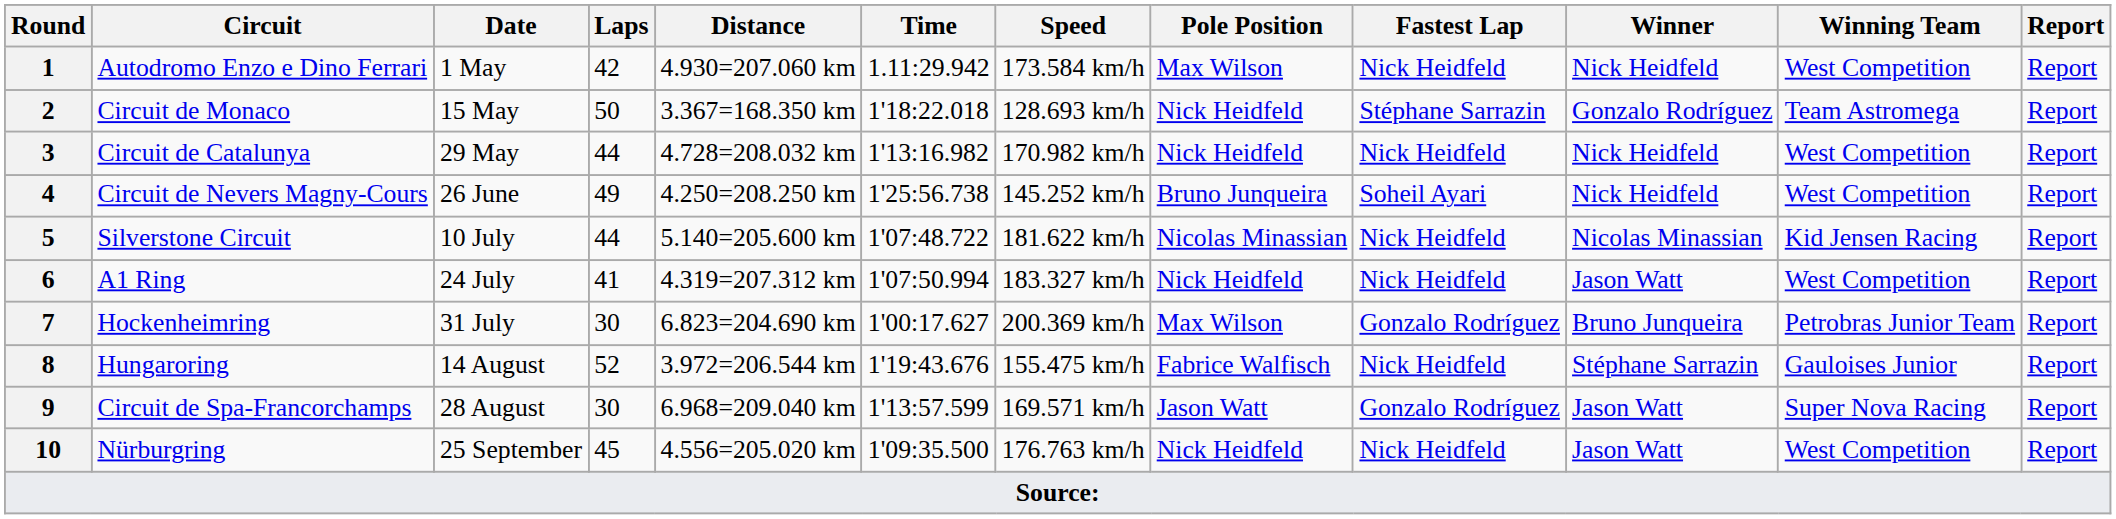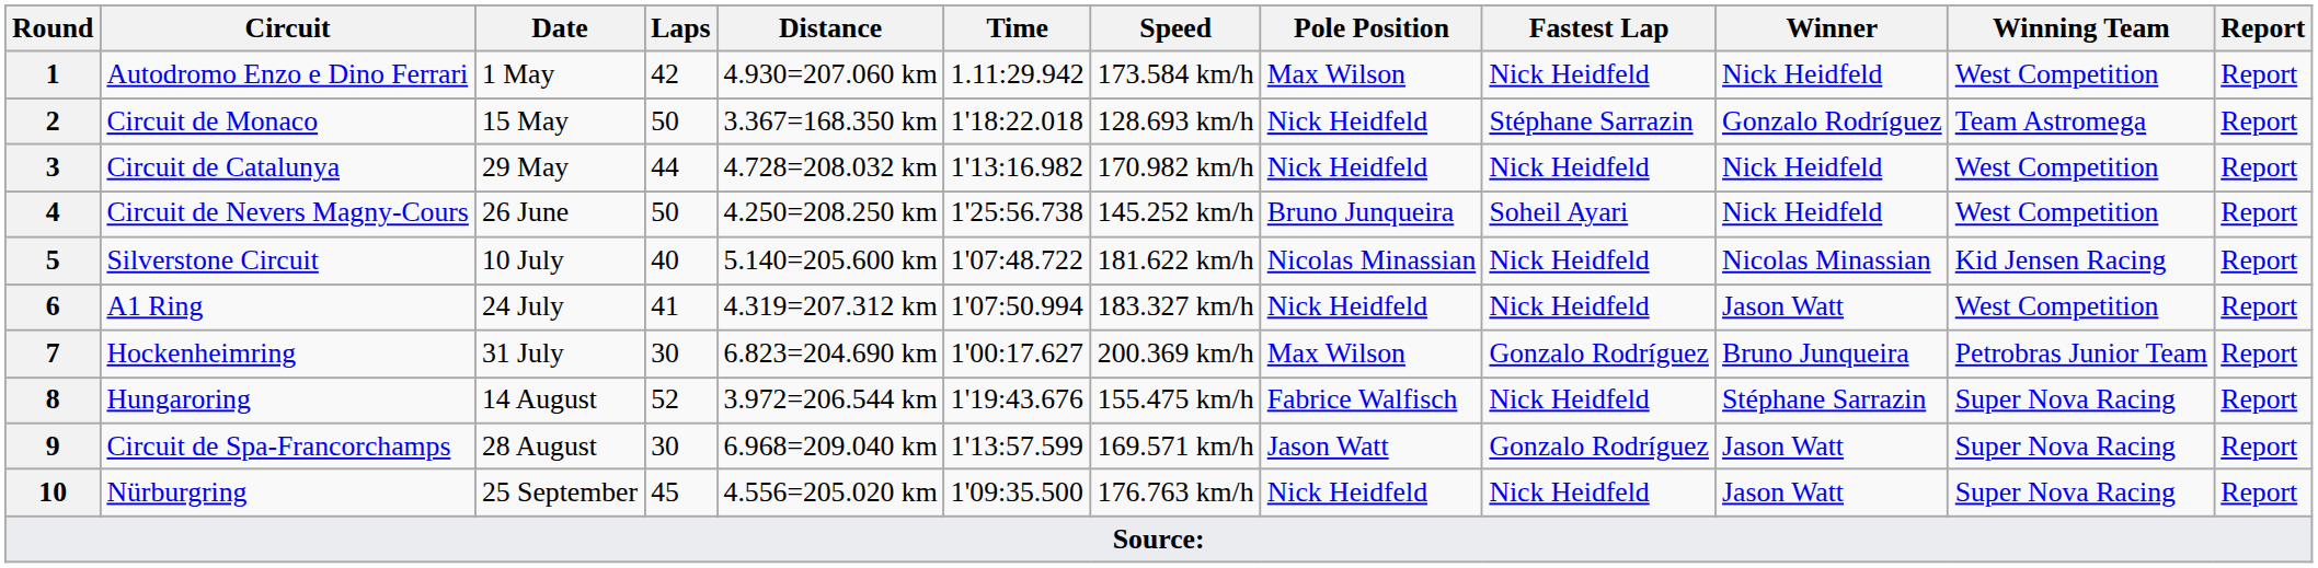4 | Laps: 49 -> 50
5 | Laps: 44 -> 40
8 | Winning Team: Gauloises Junior -> Super Nova Racing
10 | Winning Team: West Competition -> Super Nova Racing
